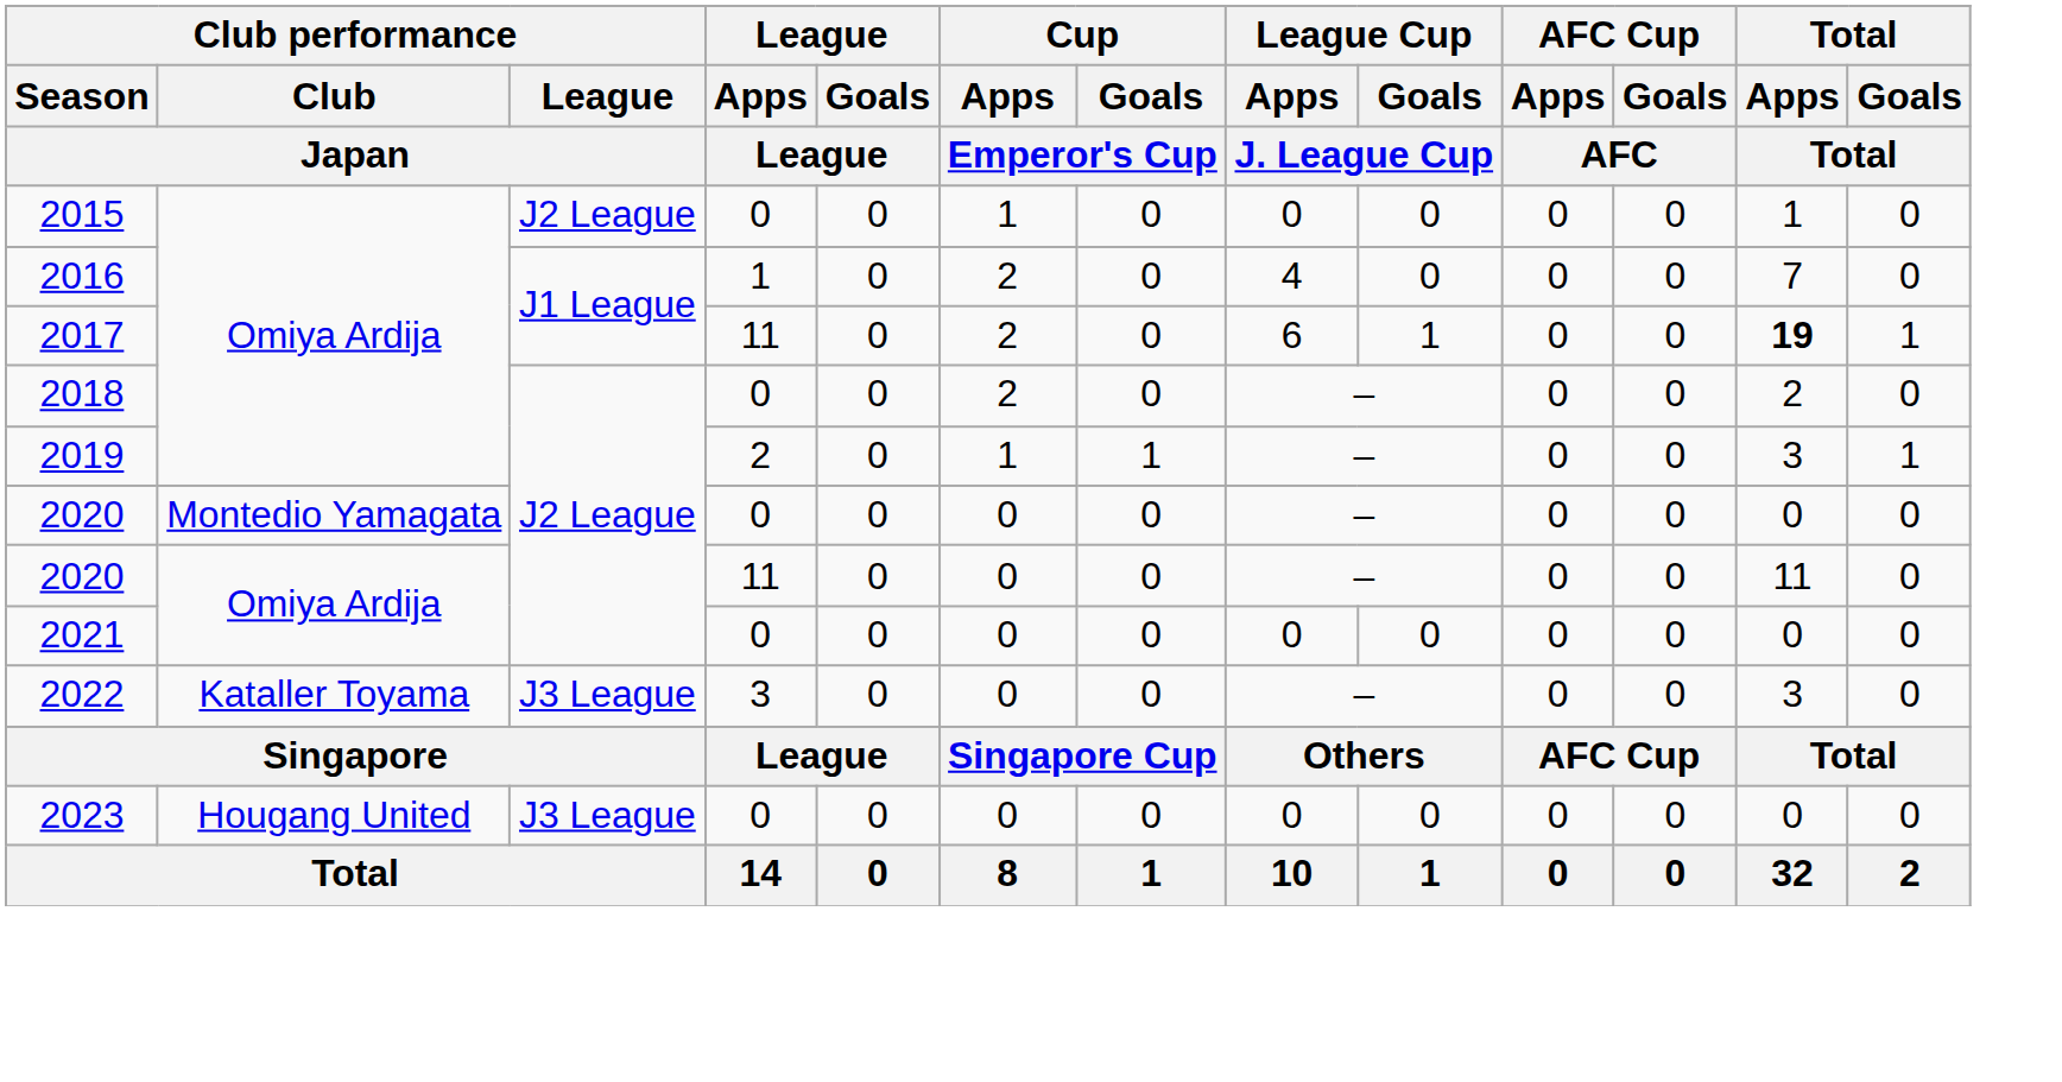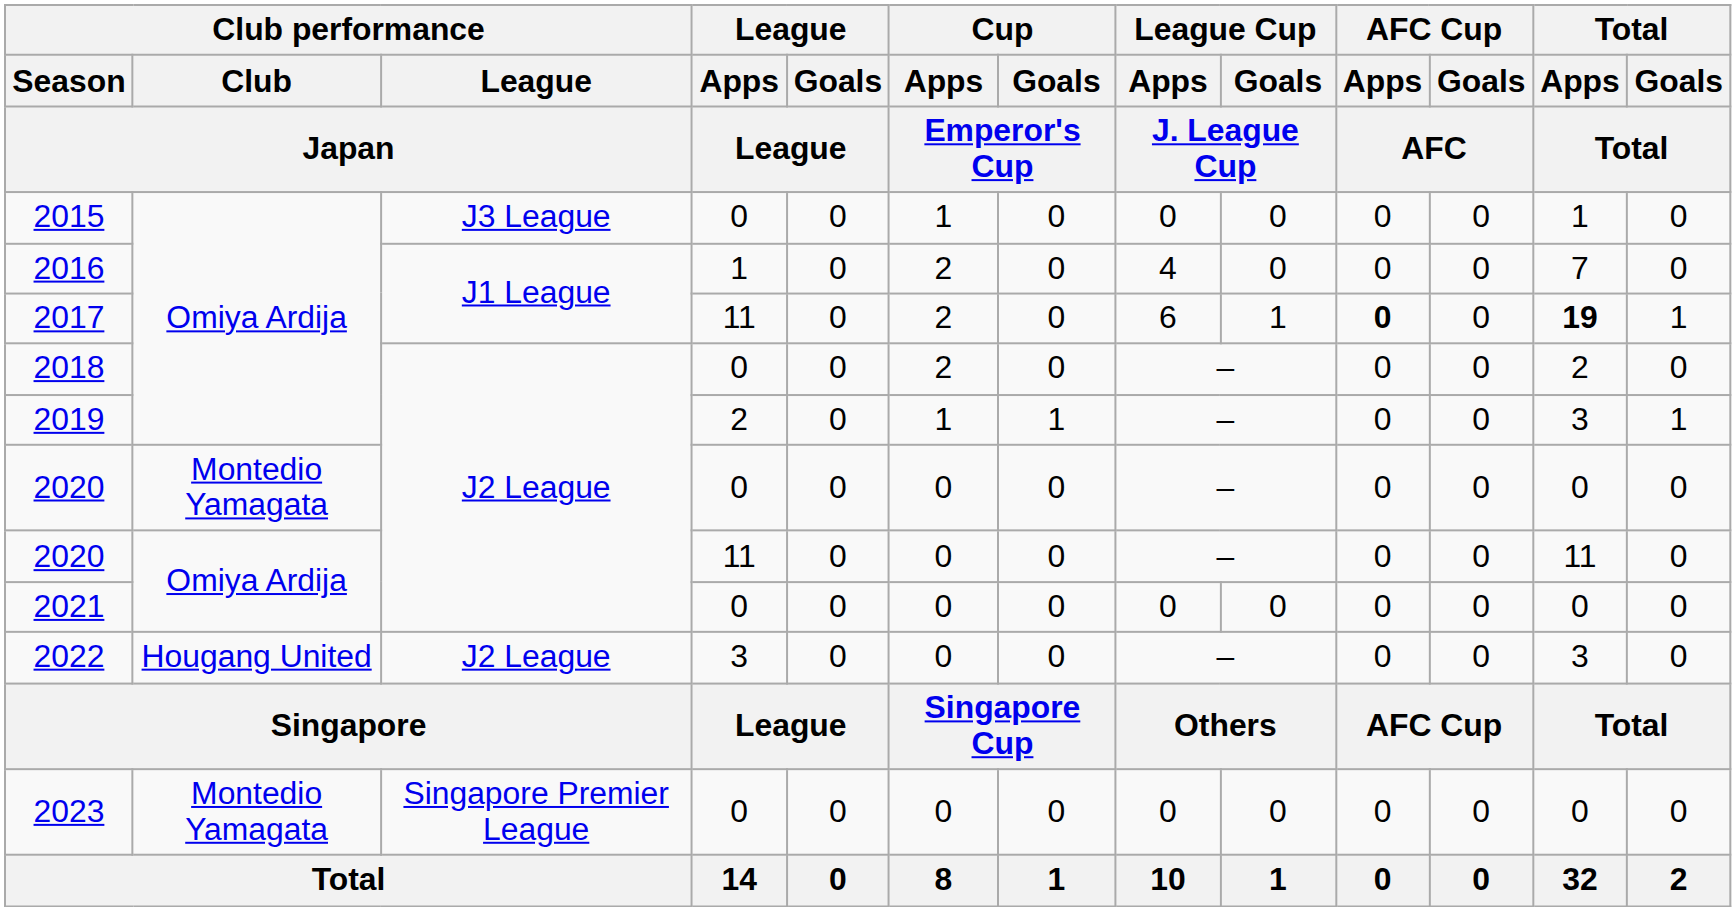2015 | Club performance / League / Japan: J2 League -> J3 League
2017 | AFC Cup / Apps / AFC: normal -> bold
2022 | Club performance / Club / Japan: Kataller Toyama -> Hougang United
2022 | Club performance / League / Japan: J3 League -> J2 League
2023 | Club performance / Club / Japan: Hougang United -> Montedio Yamagata
2023 | Club performance / League / Japan: J3 League -> Singapore Premier League
